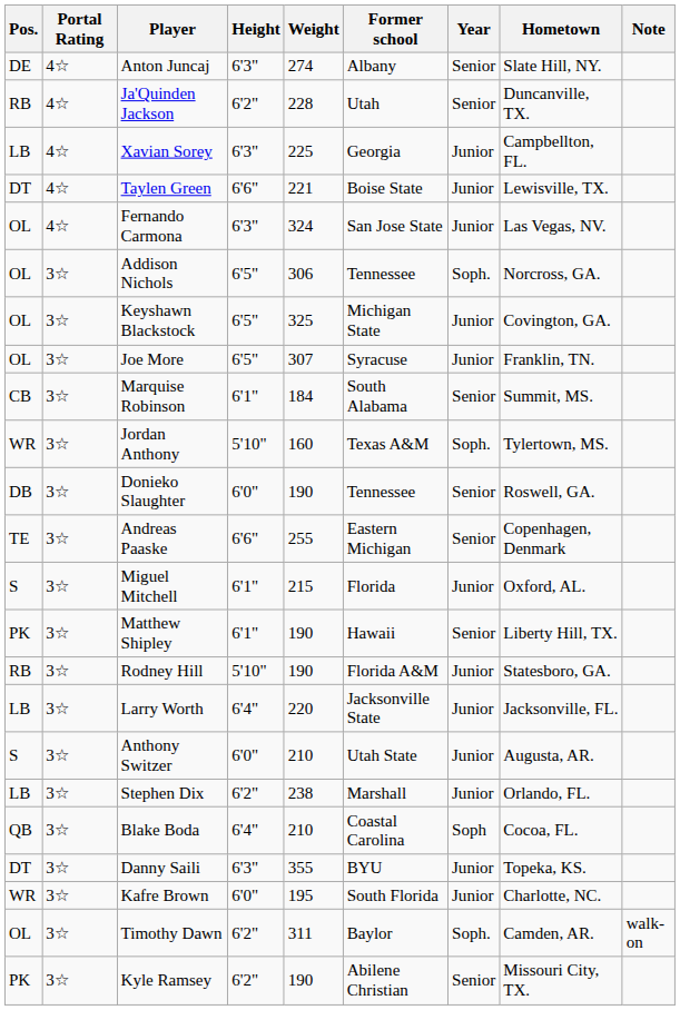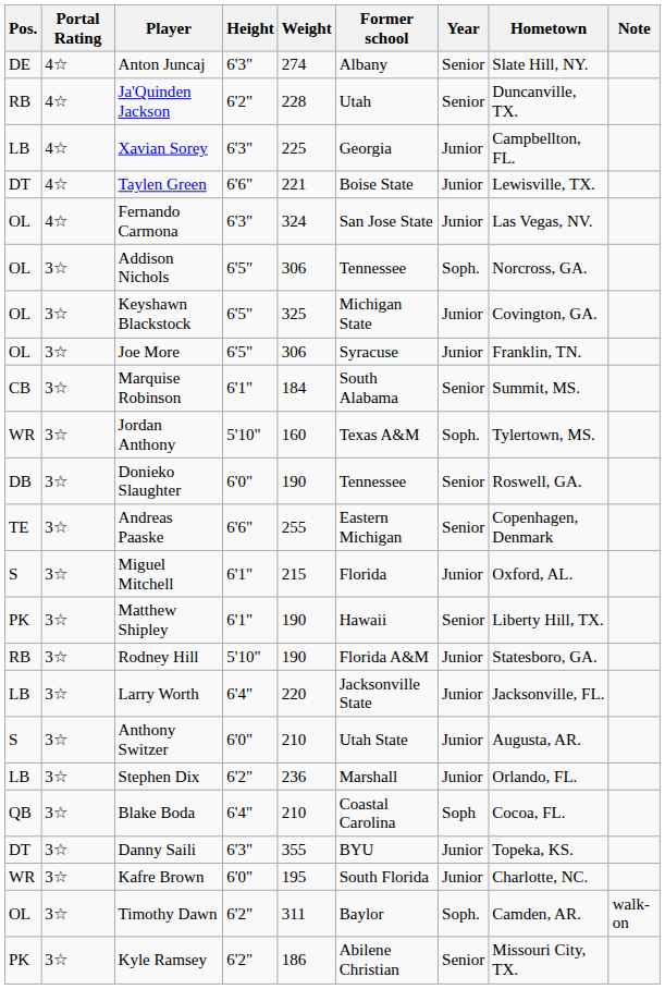Joe More | Weight: 307 -> 306
Stephen Dix | Weight: 238 -> 236
Kyle Ramsey | Weight: 190 -> 186
